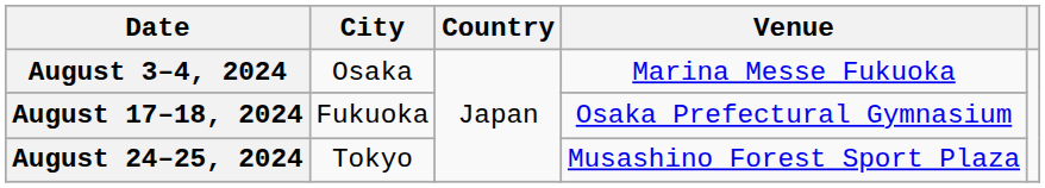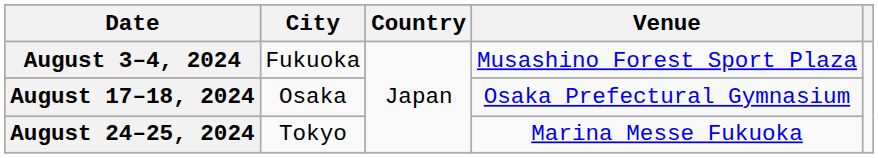August 3–4, 2024 | City: Osaka -> Fukuoka
August 3–4, 2024 | Venue: Marina Messe Fukuoka -> Musashino Forest Sport Plaza
August 17–18, 2024 | City: Fukuoka -> Osaka
August 24–25, 2024 | Venue: Musashino Forest Sport Plaza -> Marina Messe Fukuoka
